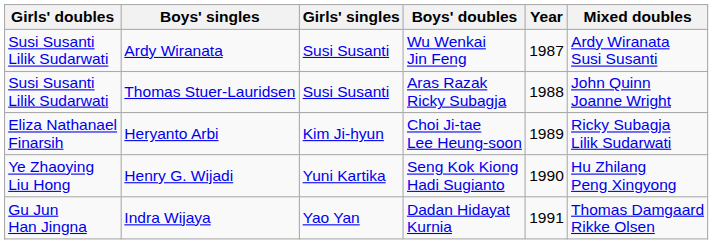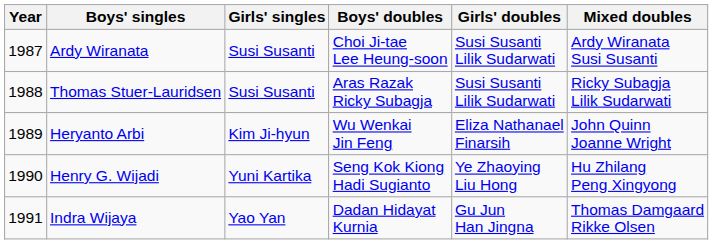columns swapped: Year <-> Girls' doubles
Ardy Wiranata | Boys' doubles: Wu Wenkai Jin Feng -> Choi Ji-tae Lee Heung-soon
Thomas Stuer-Lauridsen | Mixed doubles: John Quinn Joanne Wright -> Ricky Subagja Lilik Sudarwati
Heryanto Arbi | Boys' doubles: Choi Ji-tae Lee Heung-soon -> Wu Wenkai Jin Feng
Heryanto Arbi | Mixed doubles: Ricky Subagja Lilik Sudarwati -> John Quinn Joanne Wright
